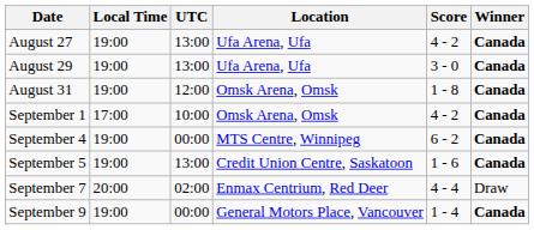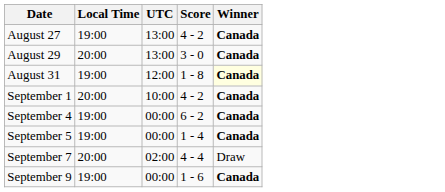- column: Location | Ufa Arena, Ufa | Ufa Arena, Ufa | Omsk Arena, Omsk | Omsk Arena, Omsk | MTS Centre, Winnipeg | Credit Union Centre, Saskatoon | Enmax Centrium, Red Deer | General Motors Place, Vancouver
August 29 | Local Time: 19:00 -> 20:00
August 31 | Winner: no background -> lightyellow background
September 1 | Local Time: 17:00 -> 20:00
September 5 | UTC: 13:00 -> 00:00
September 5 | Score: 1 - 6 -> 1 - 4
September 9 | Score: 1 - 4 -> 1 - 6
